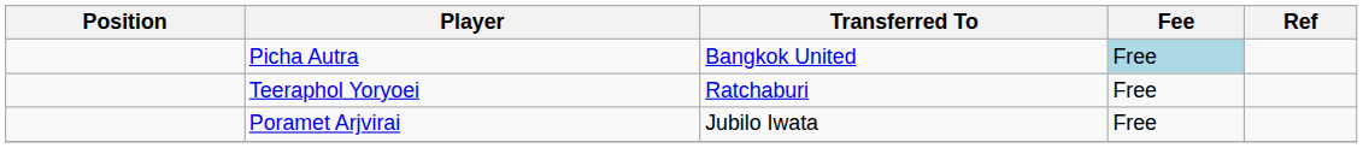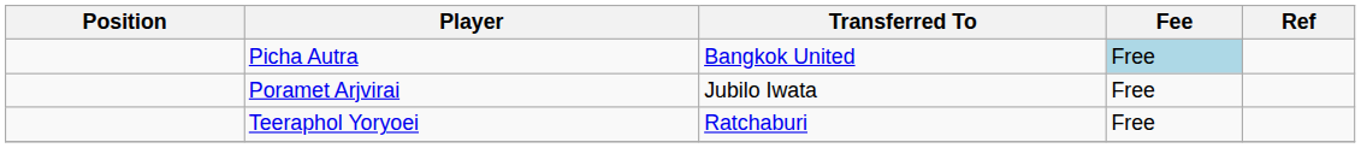rows swapped: Teeraphol Yoryoei <-> Poramet Arjvirai
